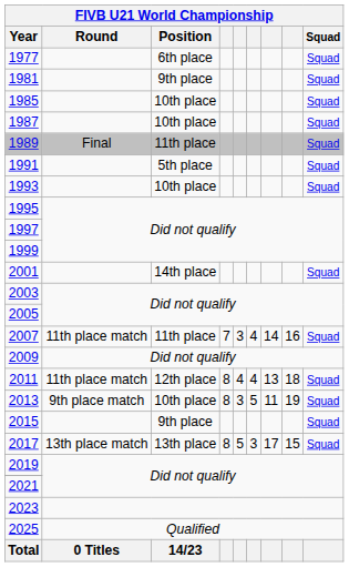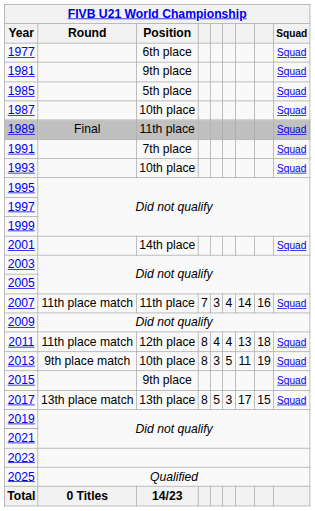1985 | FIVB U21 World Championship / Position: 10th place -> 5th place
1991 | FIVB U21 World Championship / Position: 5th place -> 7th place
